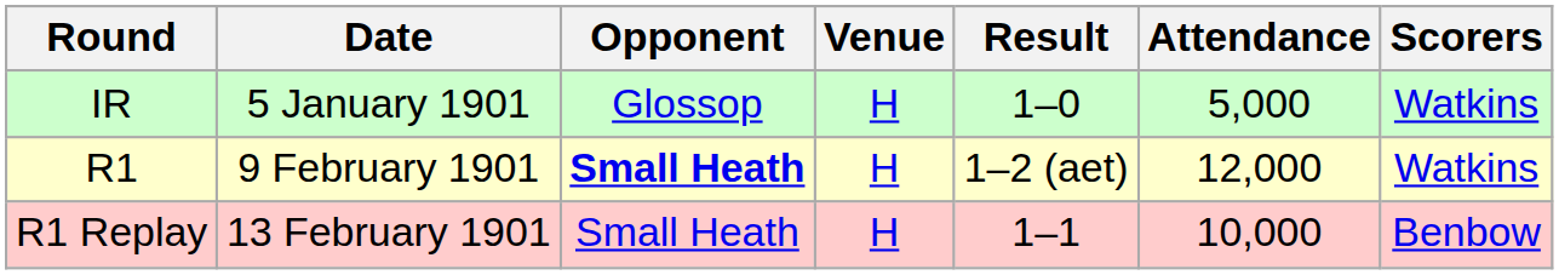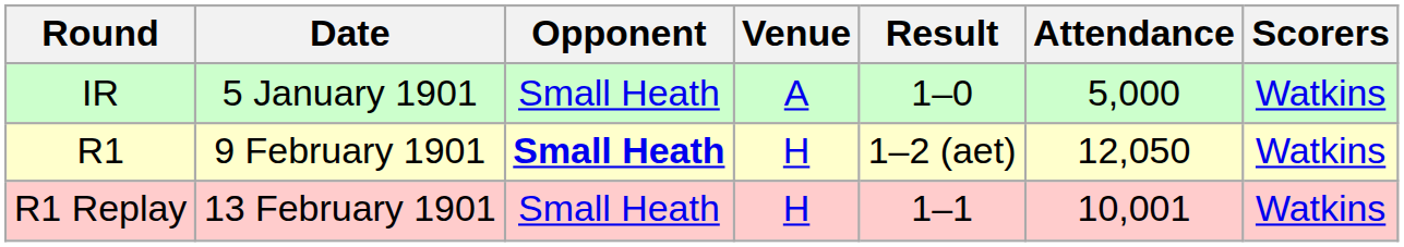IR | Opponent: Glossop -> Small Heath
IR | Venue: H -> A
R1 | Attendance: 12,000 -> 12,050
R1 Replay | Attendance: 10,000 -> 10,001
R1 Replay | Scorers: Benbow -> Watkins
